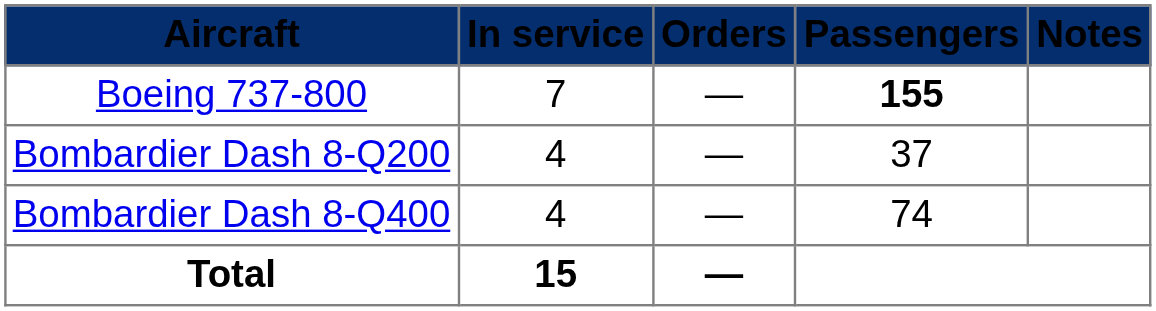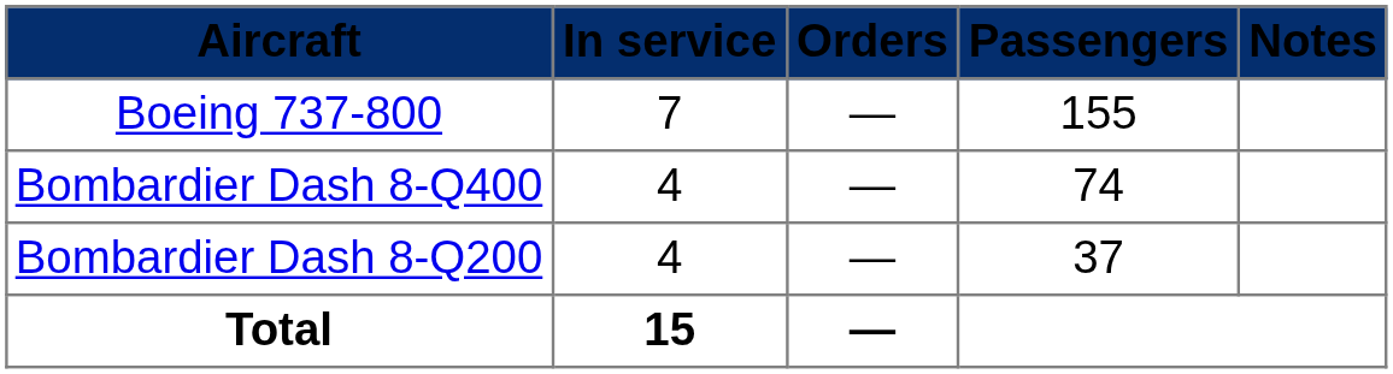Boeing 737-800 | Passengers: bold -> normal
rows swapped: Bombardier Dash 8-Q200 <-> Bombardier Dash 8-Q400
